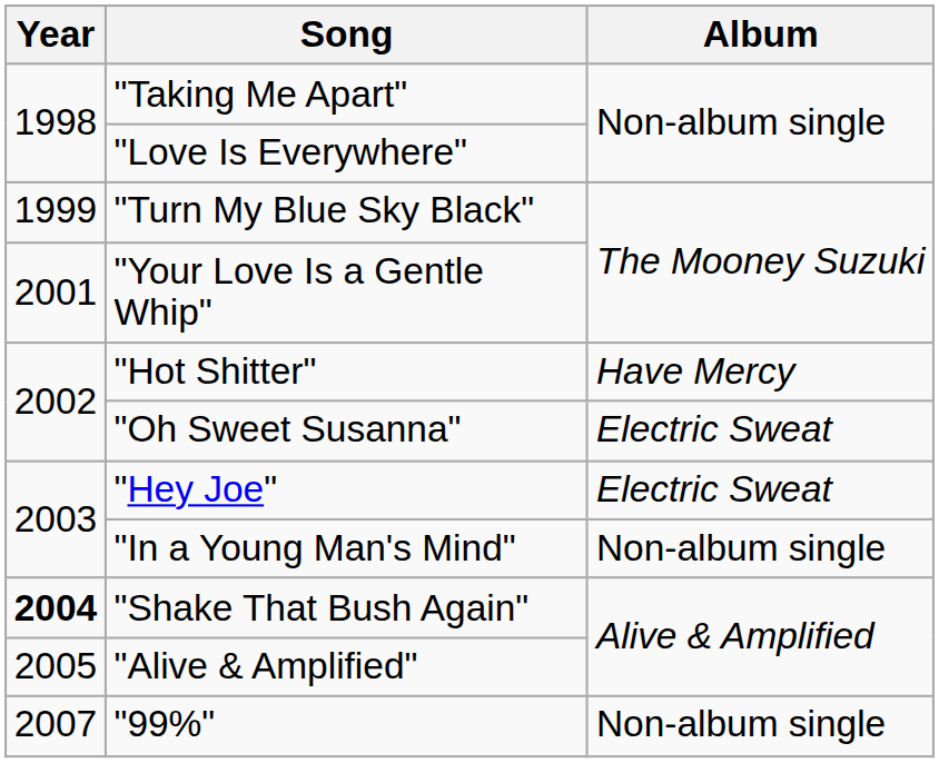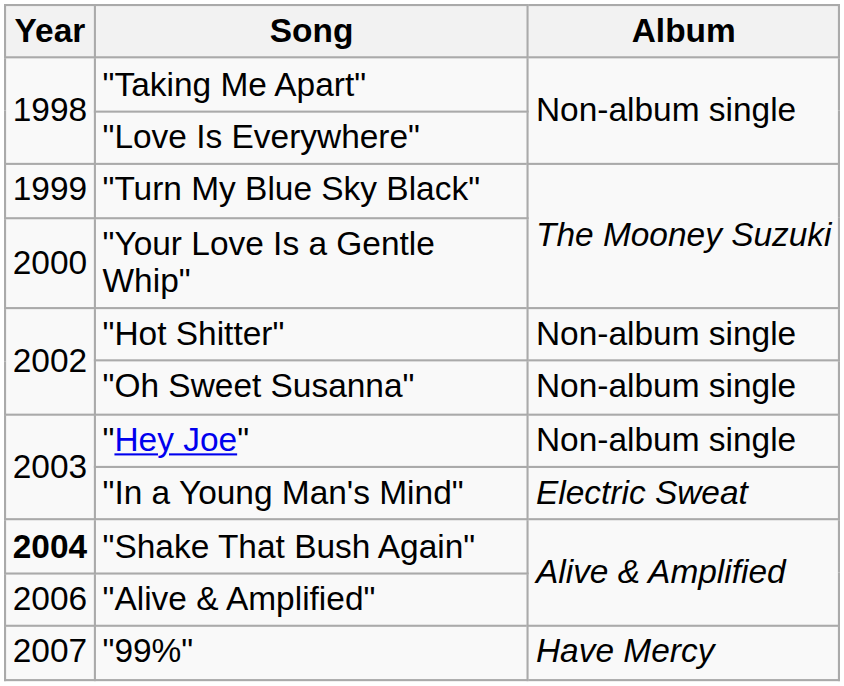"Your Love Is a Gentle Whip" | Year: 2001 -> 2000
"Hot Shitter" | Album: Have Mercy -> Non-album single
"Oh Sweet Susanna" | Album: Electric Sweat -> Non-album single
"Hey Joe" | Album: Electric Sweat -> Non-album single
"In a Young Man's Mind" | Album: Non-album single -> Electric Sweat
"Alive & Amplified" | Year: 2005 -> 2006
"99%" | Album: Non-album single -> Have Mercy
